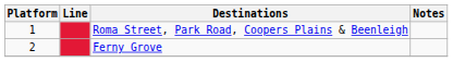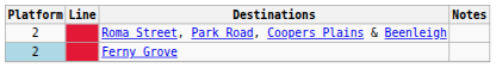Roma Street, Park Road, Coopers Plains & Beenleigh | Platform: 1 -> 2
Ferny Grove | Platform: no background -> lightblue background
